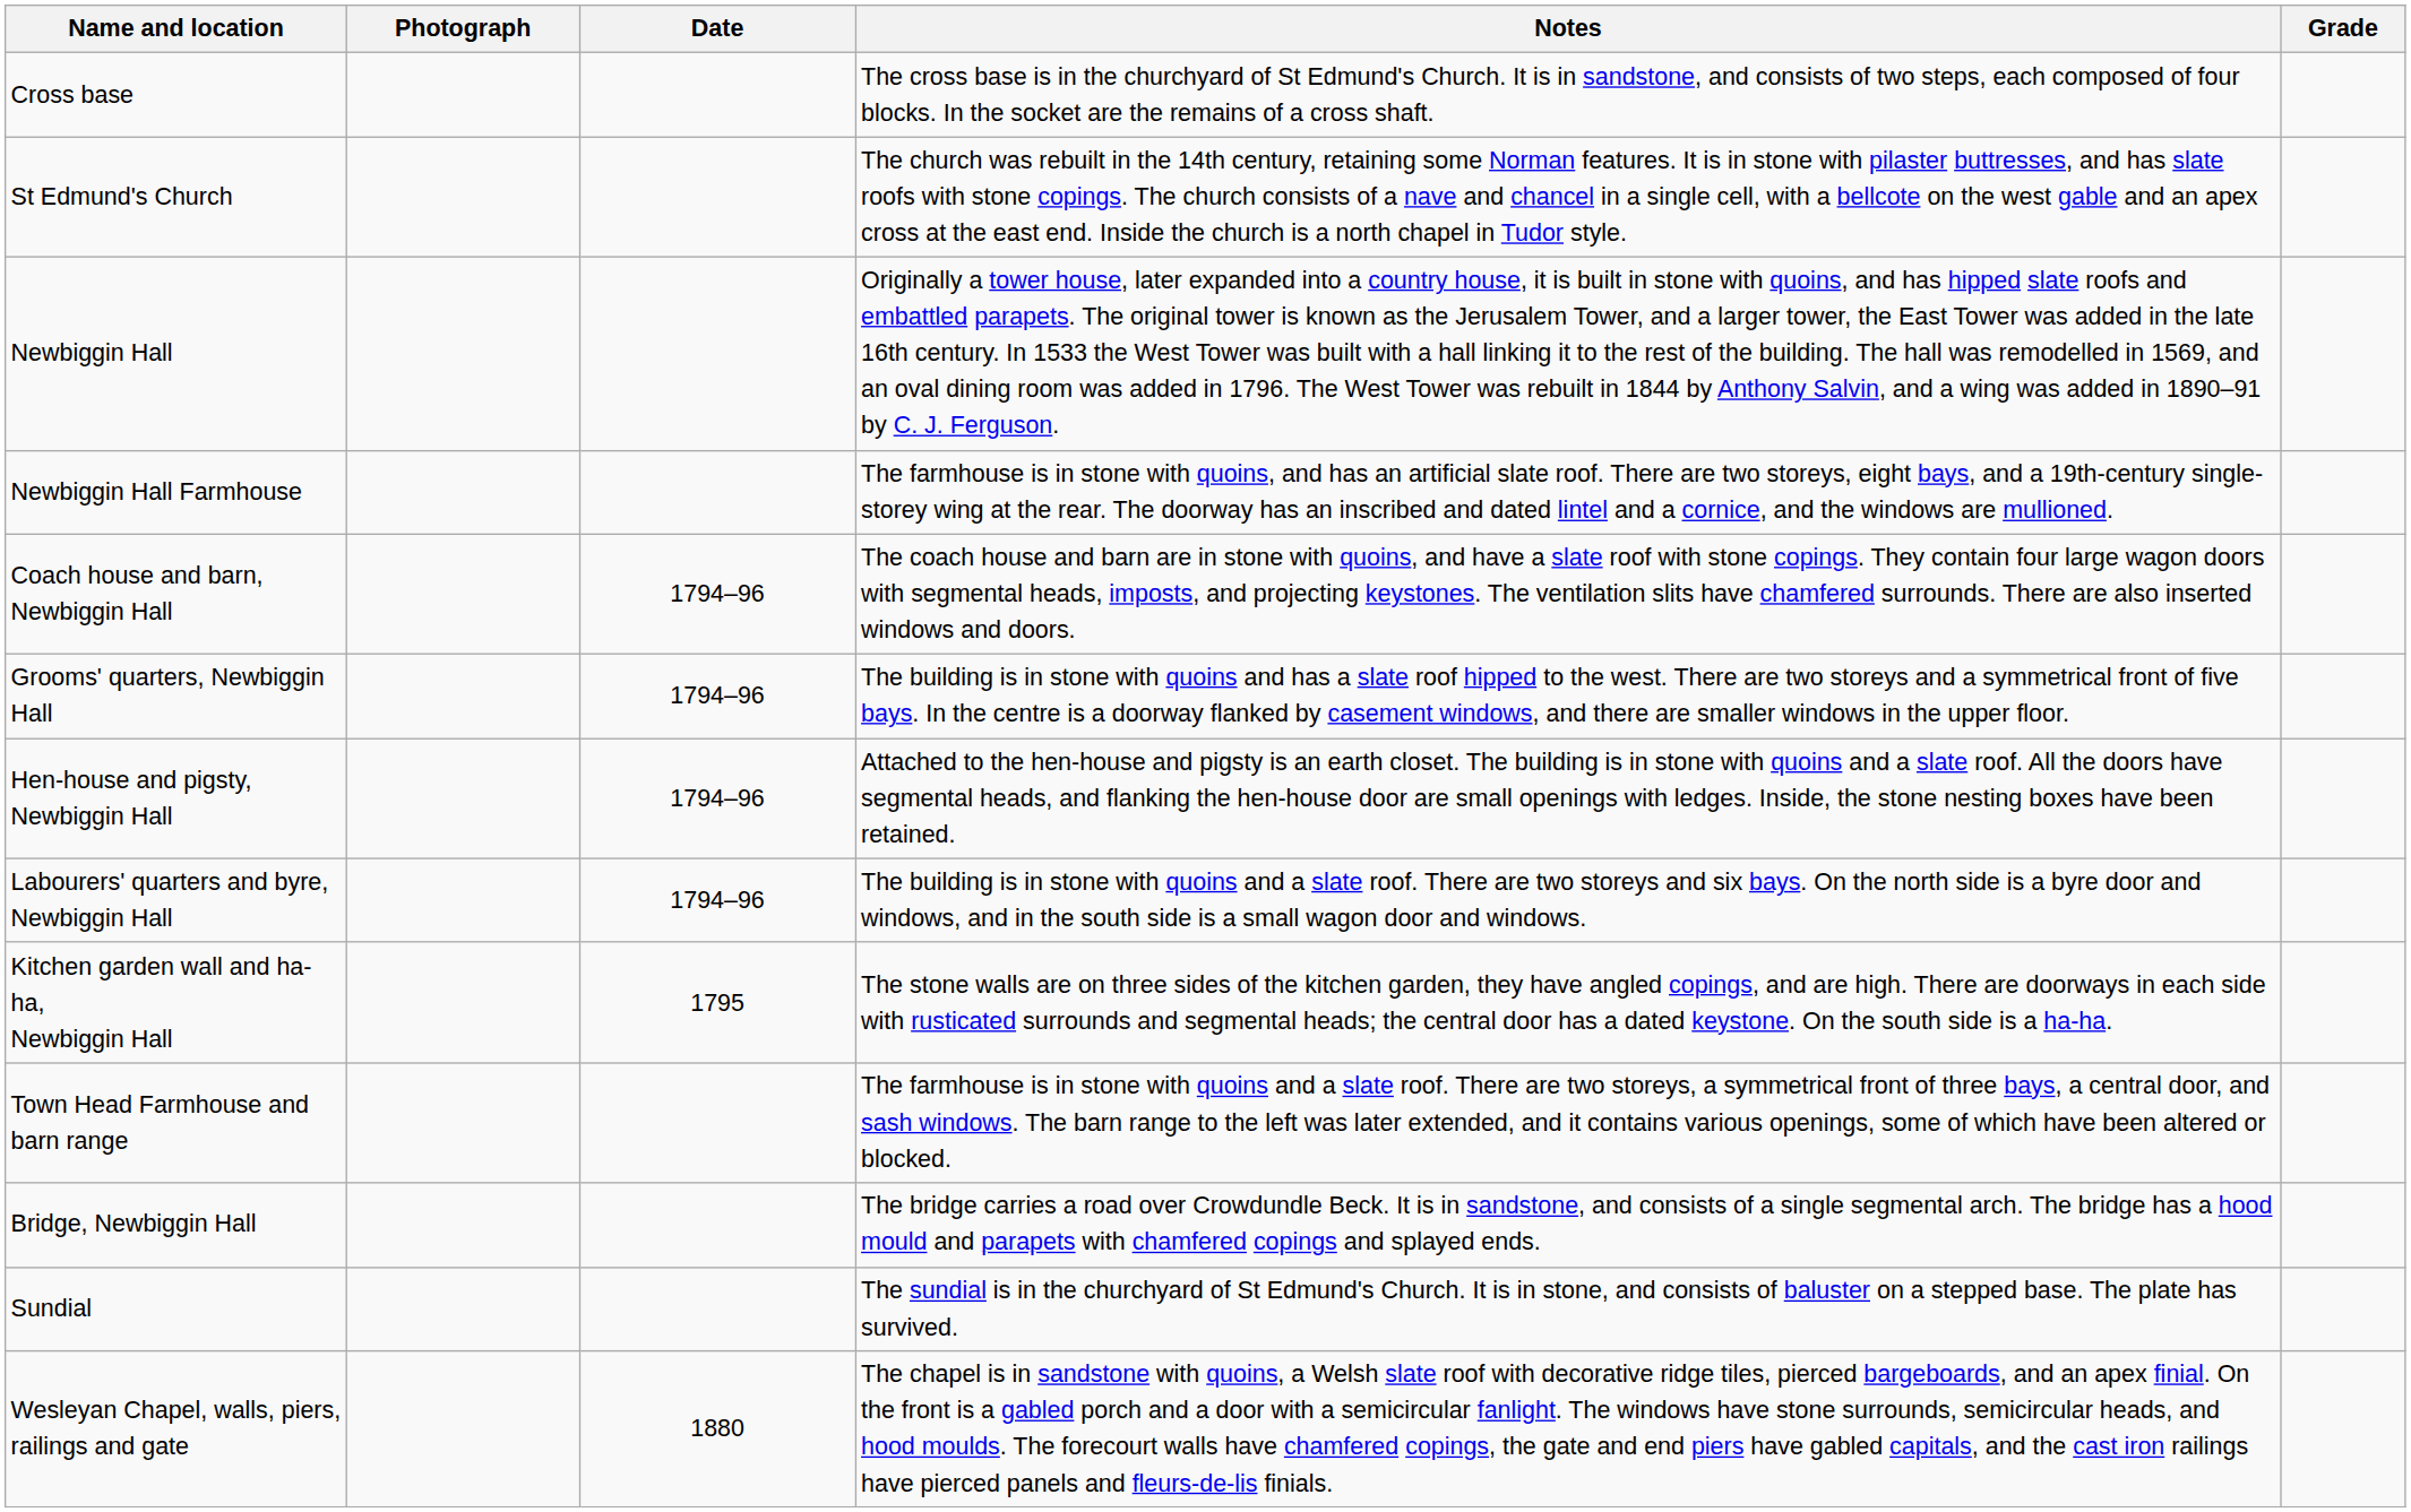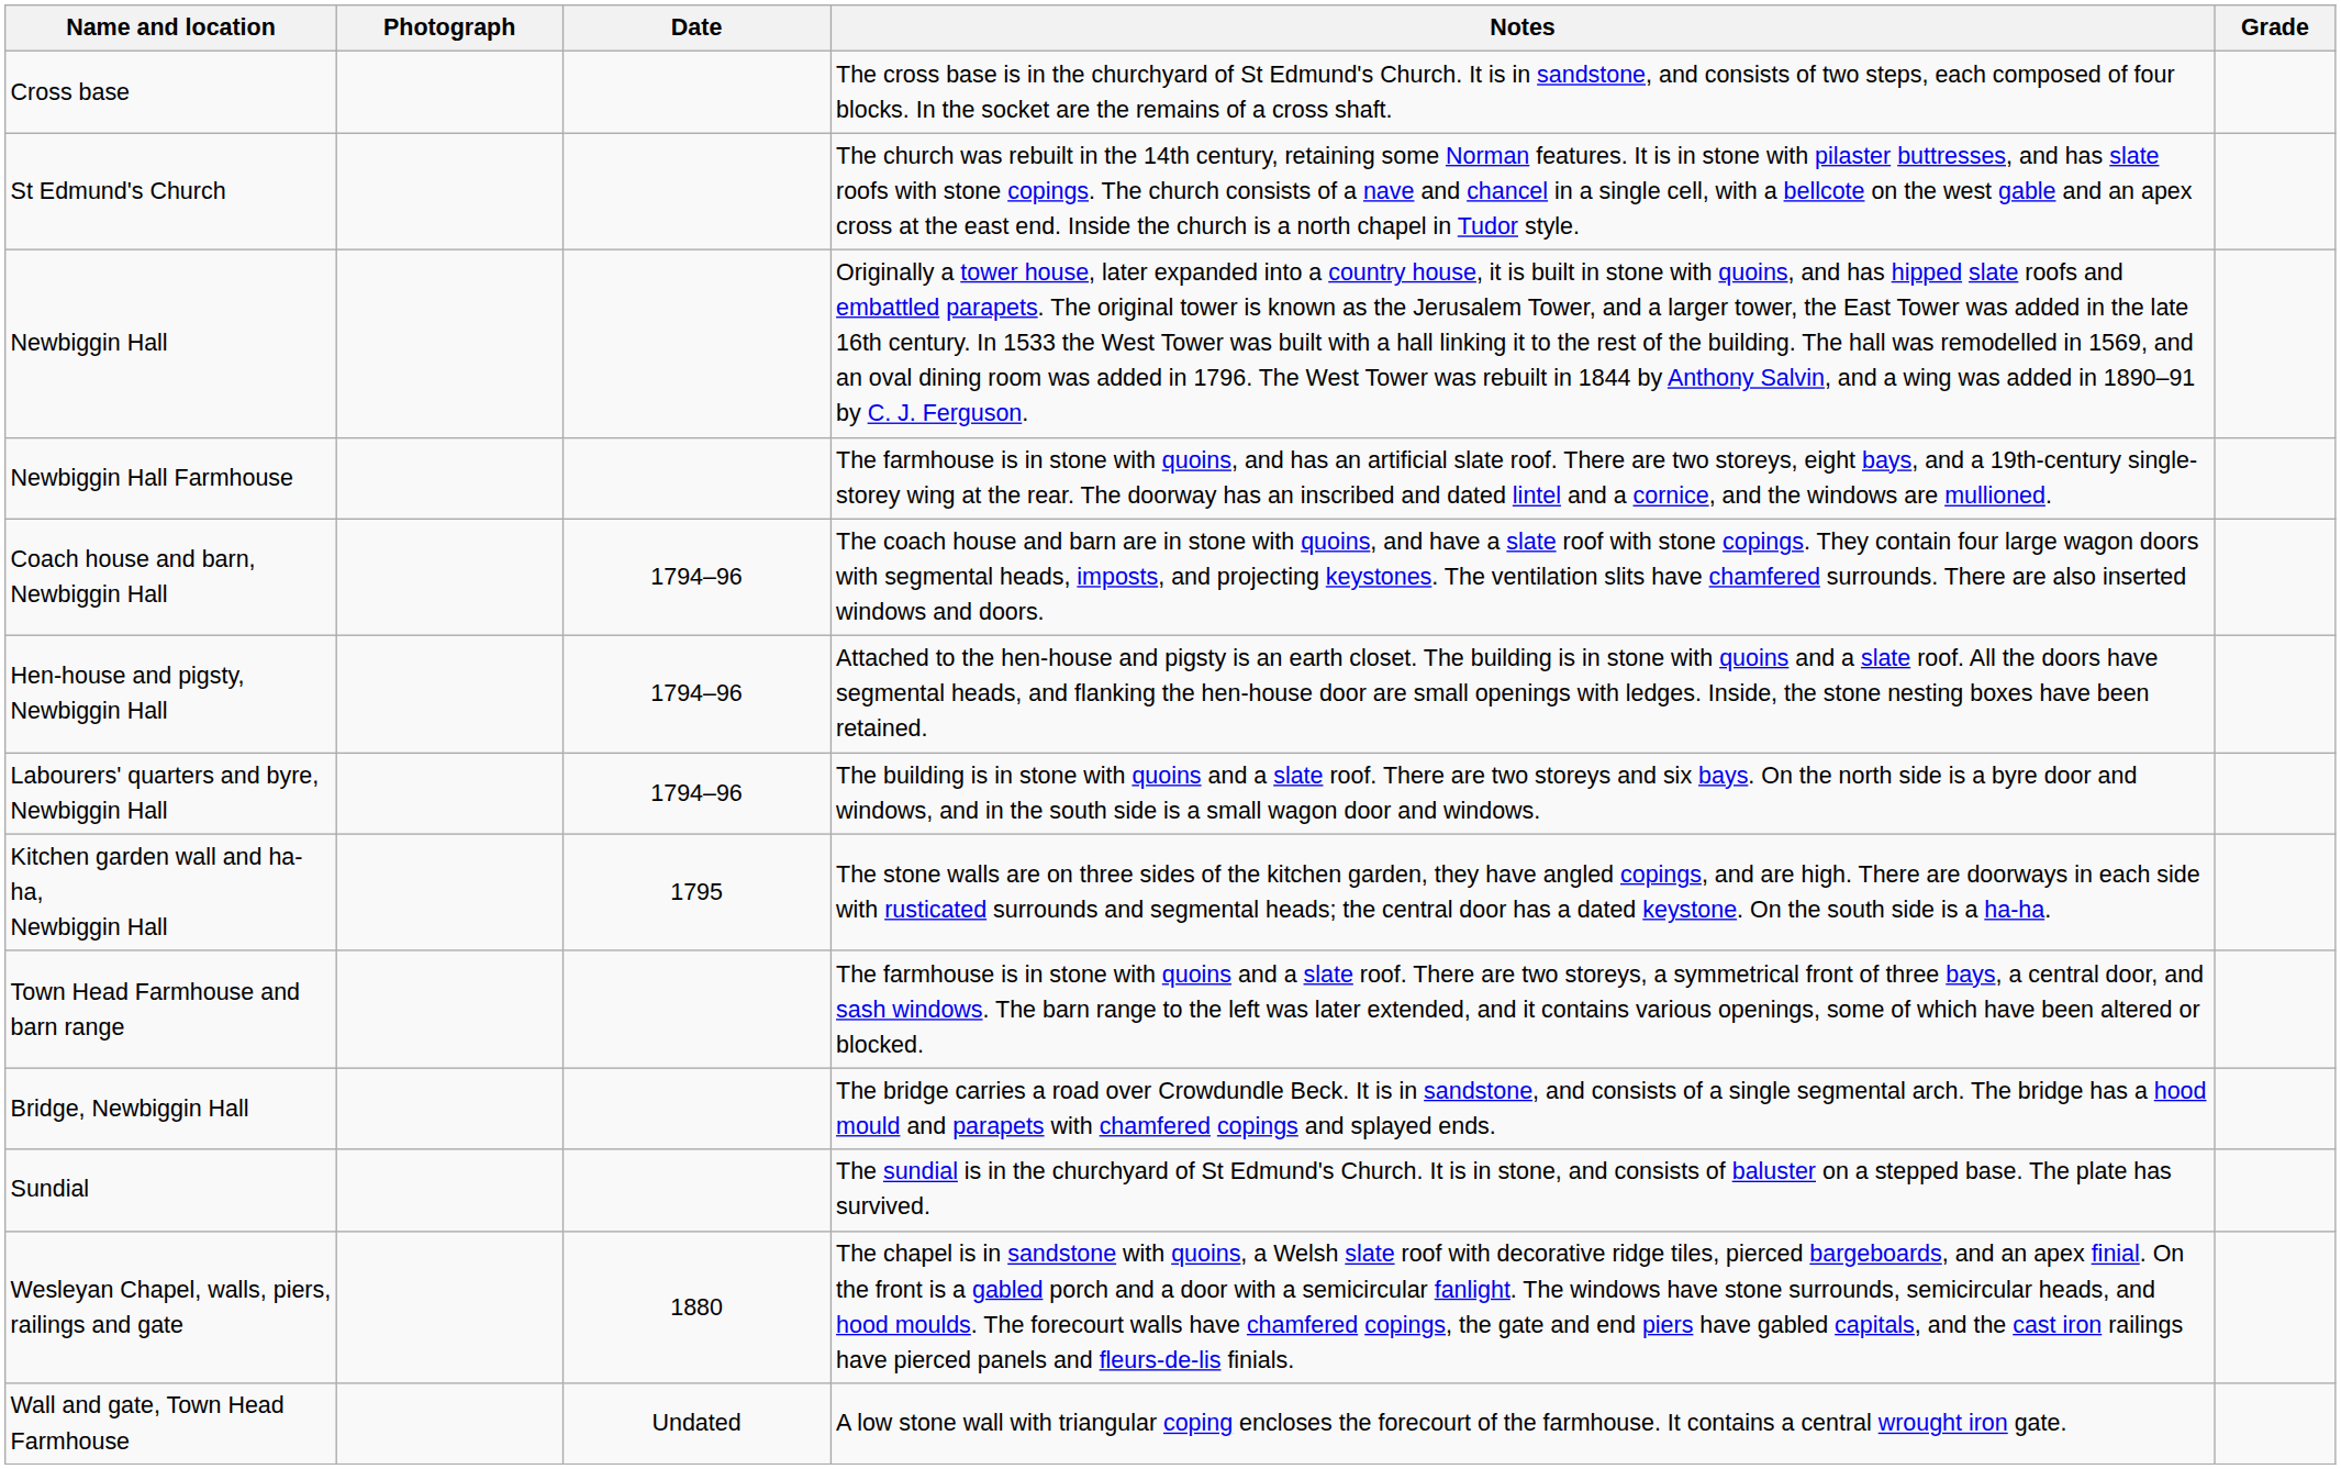- row: Grooms' quarters, Newbiggin Hall | 1794–96 | The building is in stone with quoins and has a slate roof hipped to the west. There are two storeys and a symmetrical front of five bays. In the centre is a doorway flanked by casement windows, and there are smaller windows in the upper floor.
+ row: Wall and gate, Town Head Farmhouse | Undated | A low stone wall with triangular coping encloses the forecourt of the farmhouse. It contains a central wrought iron gate.
